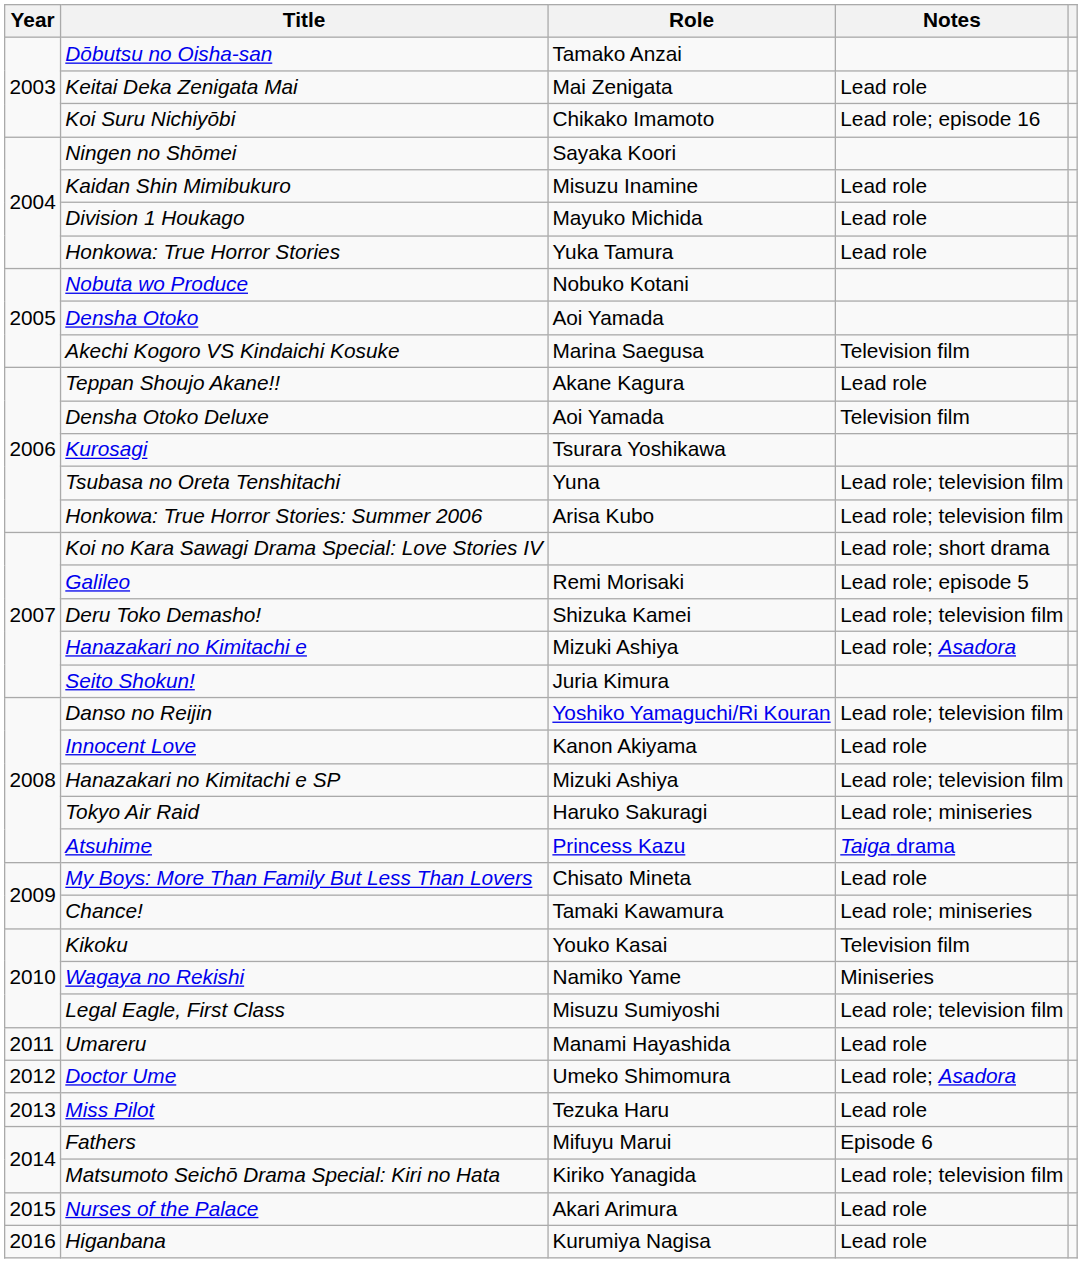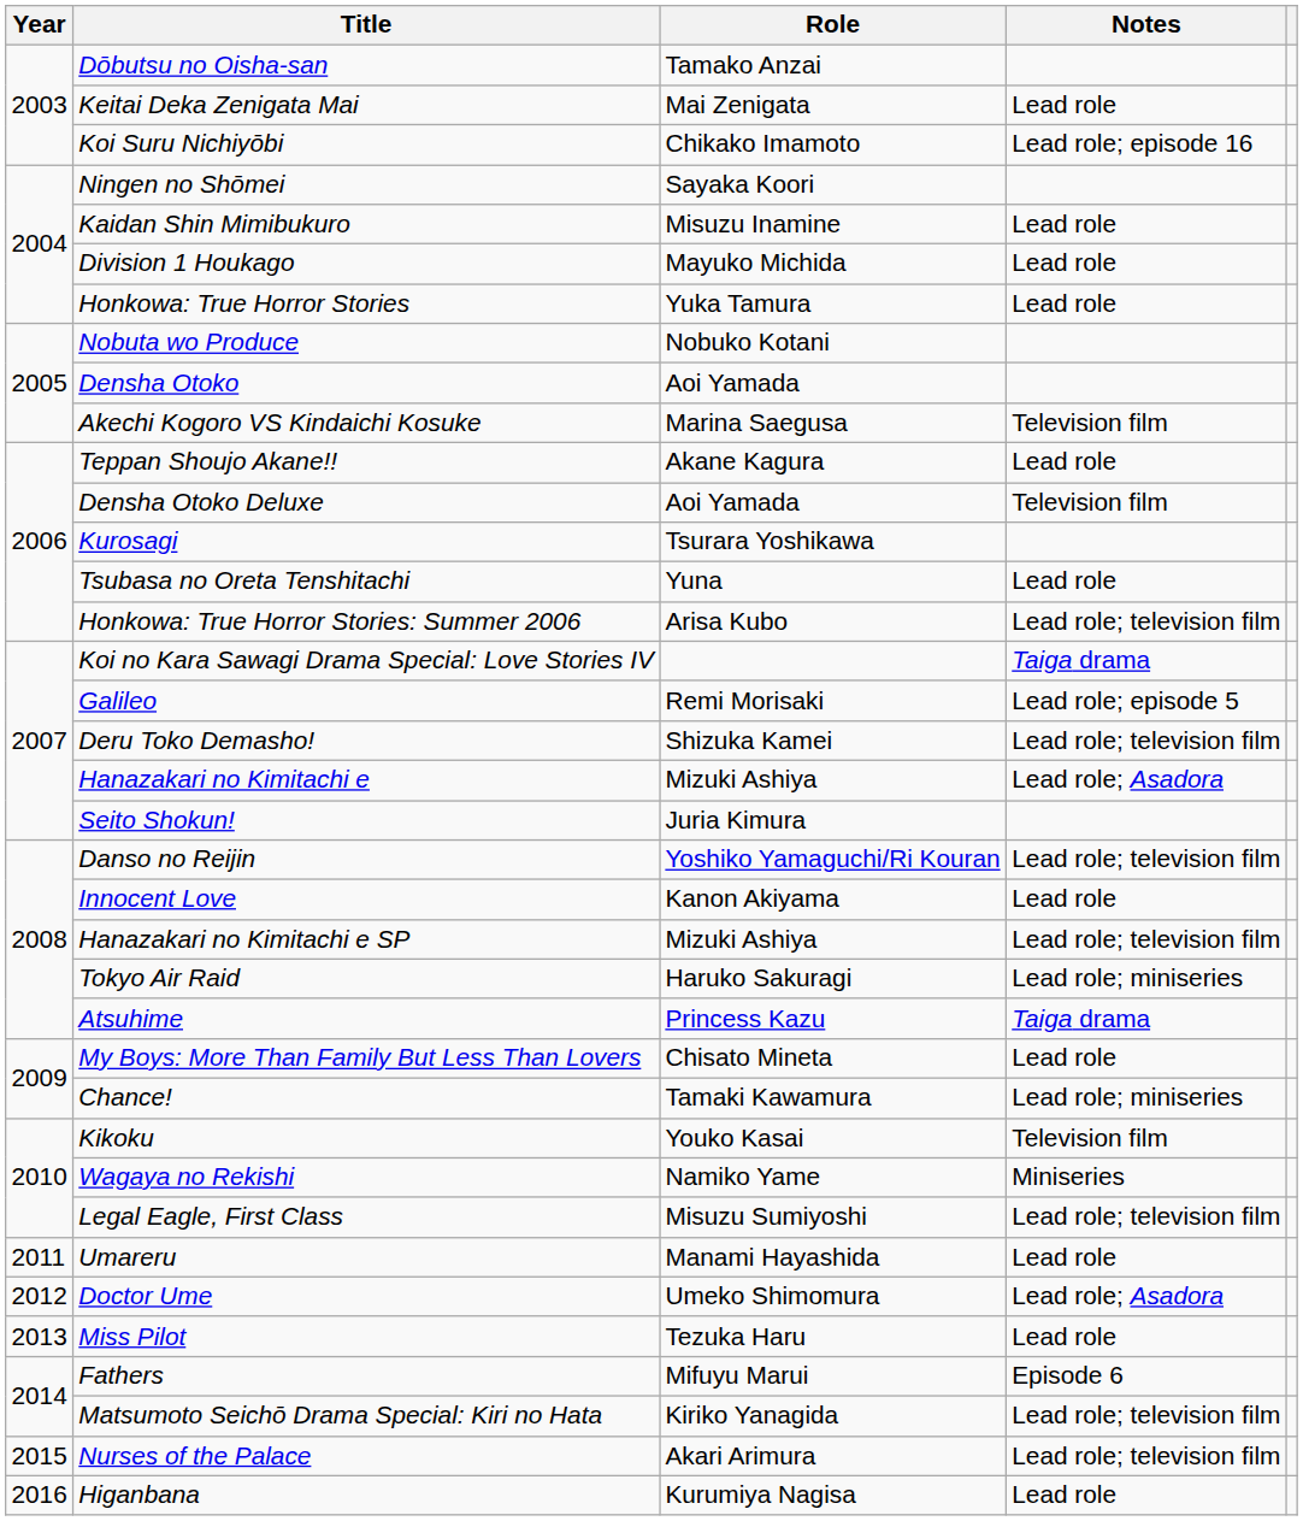Tsubasa no Oreta Tenshitachi | Notes: Lead role; television film -> Lead role
Koi no Kara Sawagi Drama Special: Love Stories IV | Notes: Lead role; short drama -> Taiga drama
Nurses of the Palace | Notes: Lead role -> Lead role; television film
